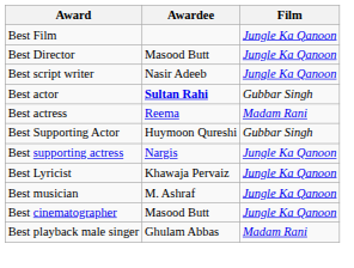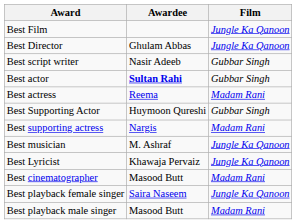Best Director | Awardee: Masood Butt -> Ghulam Abbas
Best script writer | Film: Jungle Ka Qanoon -> Gubbar Singh
Best supporting actress | Film: Jungle Ka Qanoon -> Madam Rani
rows swapped: Best musician <-> Best Lyricist
Best cinematographer | Film: Jungle Ka Qanoon -> Madam Rani
+ row: Best playback female singer | Saira Naseem | Jungle Ka Qanoon
Best playback male singer | Awardee: Ghulam Abbas -> Masood Butt
